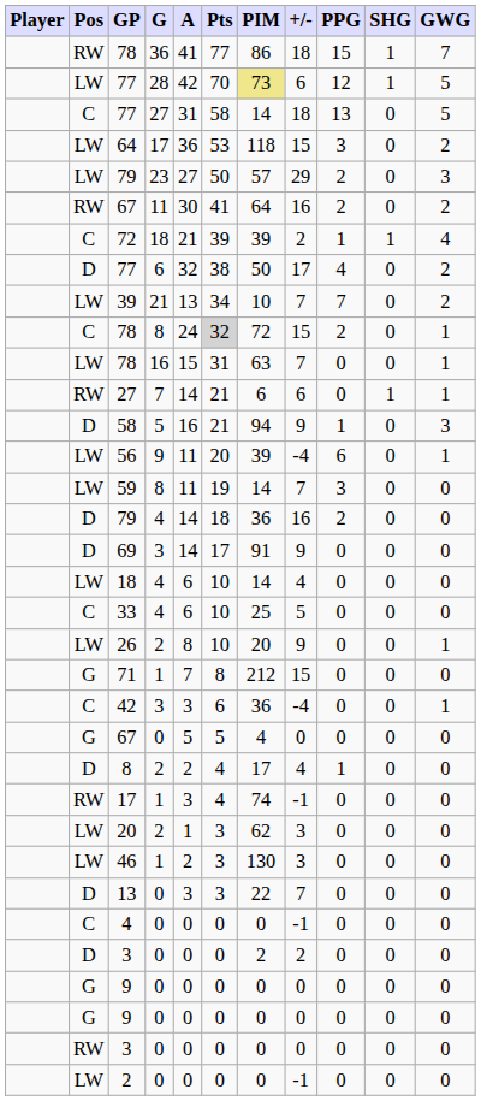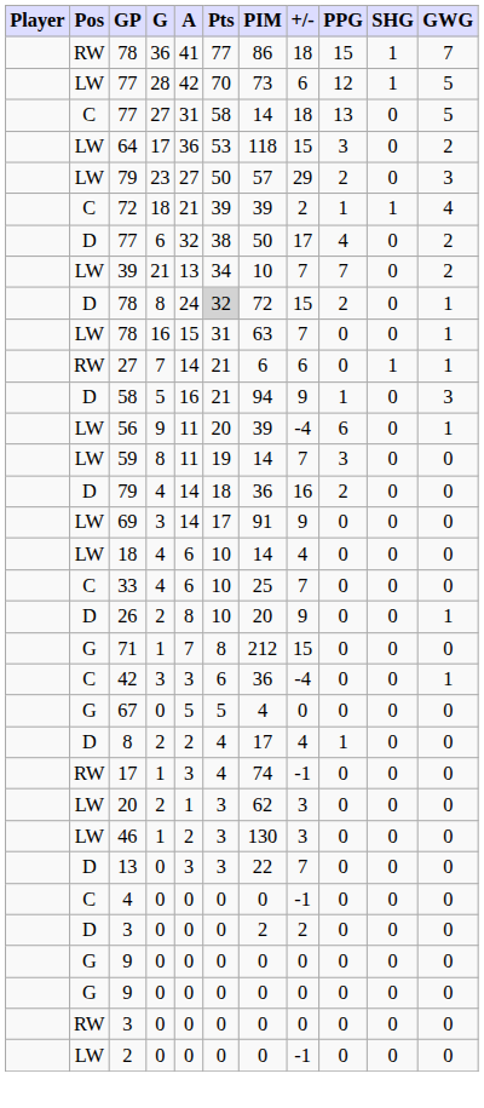77 / 28 | PIM: khaki background -> no background
- row: RW | 67 | 11 | 30 | 41 | 64 | 16 | 2 | 0 | 2
78 / 8 | Pos: C -> D
69 | Pos: D -> LW
33 | +/-: 5 -> 7
26 | Pos: LW -> D
